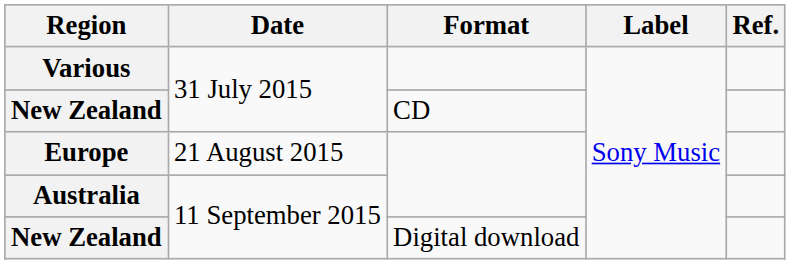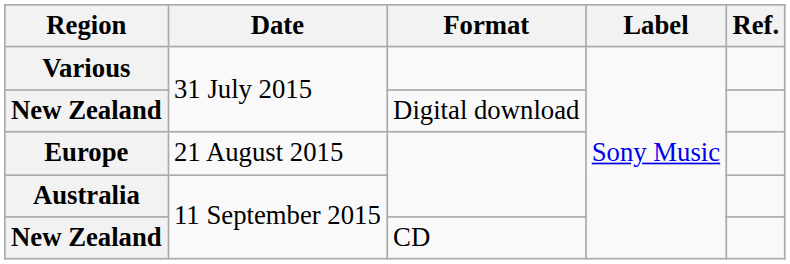New Zealand / 31 July 2015 | Format: CD -> Digital download
New Zealand / 11 September 2015 | Format: Digital download -> CD
